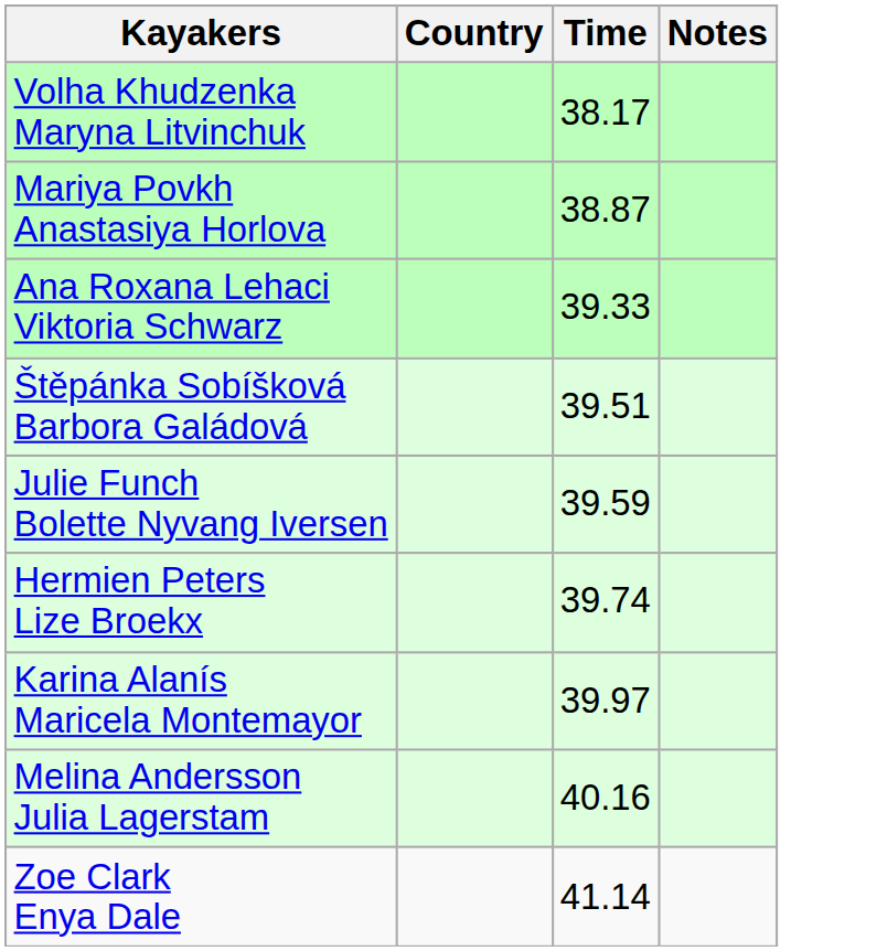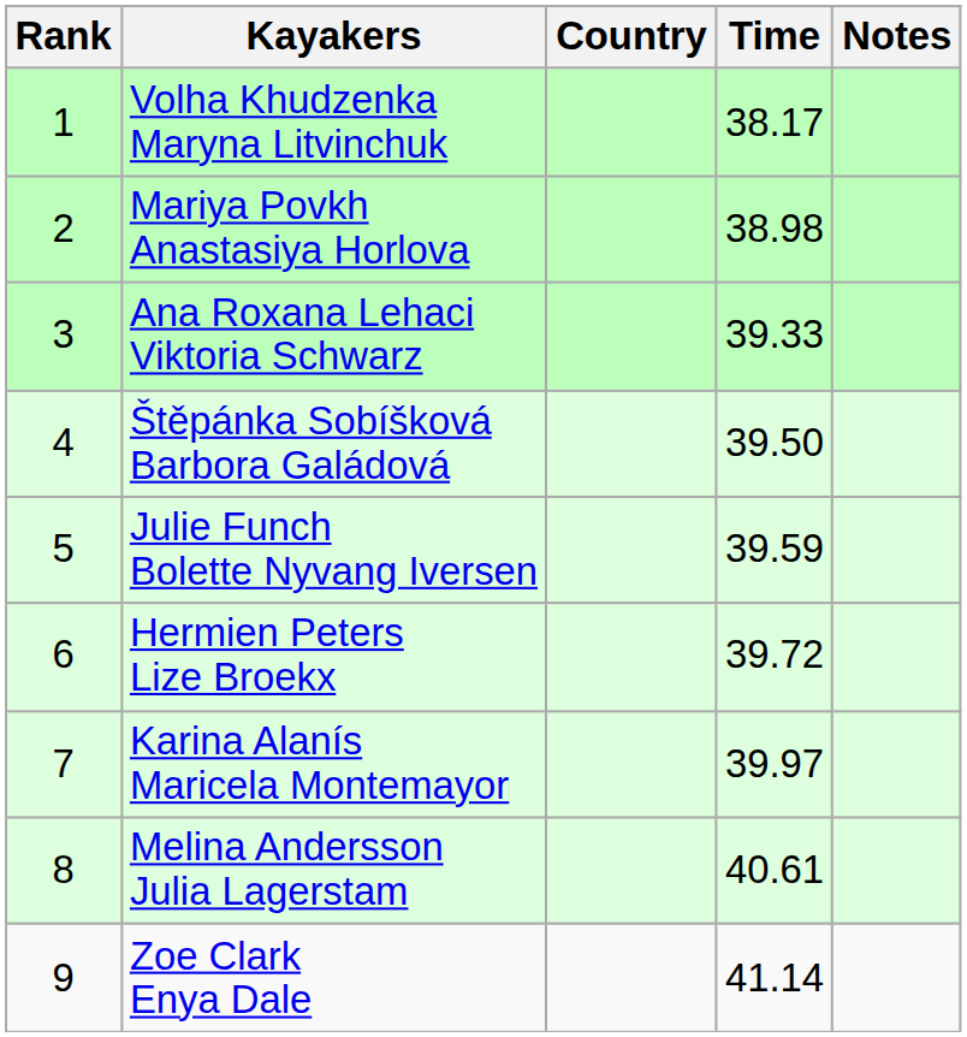+ column: Rank | 1 | 2 | 3 | 4 | 5 | 6 | 7 | 8 | 9
Mariya Povkh Anastasiya Horlova | Time: 38.87 -> 38.98
Štěpánka Sobíšková Barbora Galádová | Time: 39.51 -> 39.50
Hermien Peters Lize Broekx | Time: 39.74 -> 39.72
Melina Andersson Julia Lagerstam | Time: 40.16 -> 40.61
